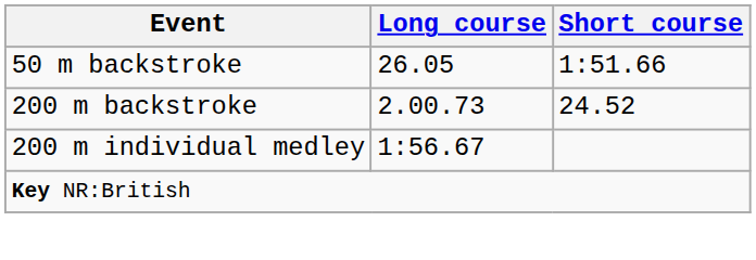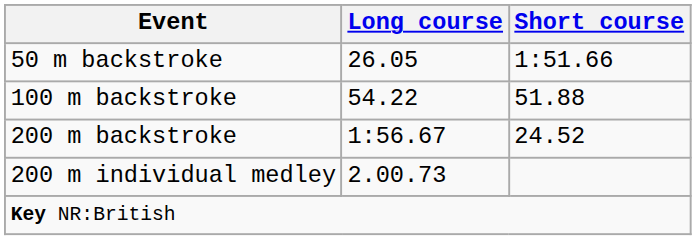+ row: 100 m backstroke | 54.22 | 51.88
200 m backstroke | Long course: 2.00.73 -> 1:56.67
200 m individual medley | Long course: 1:56.67 -> 2.00.73
